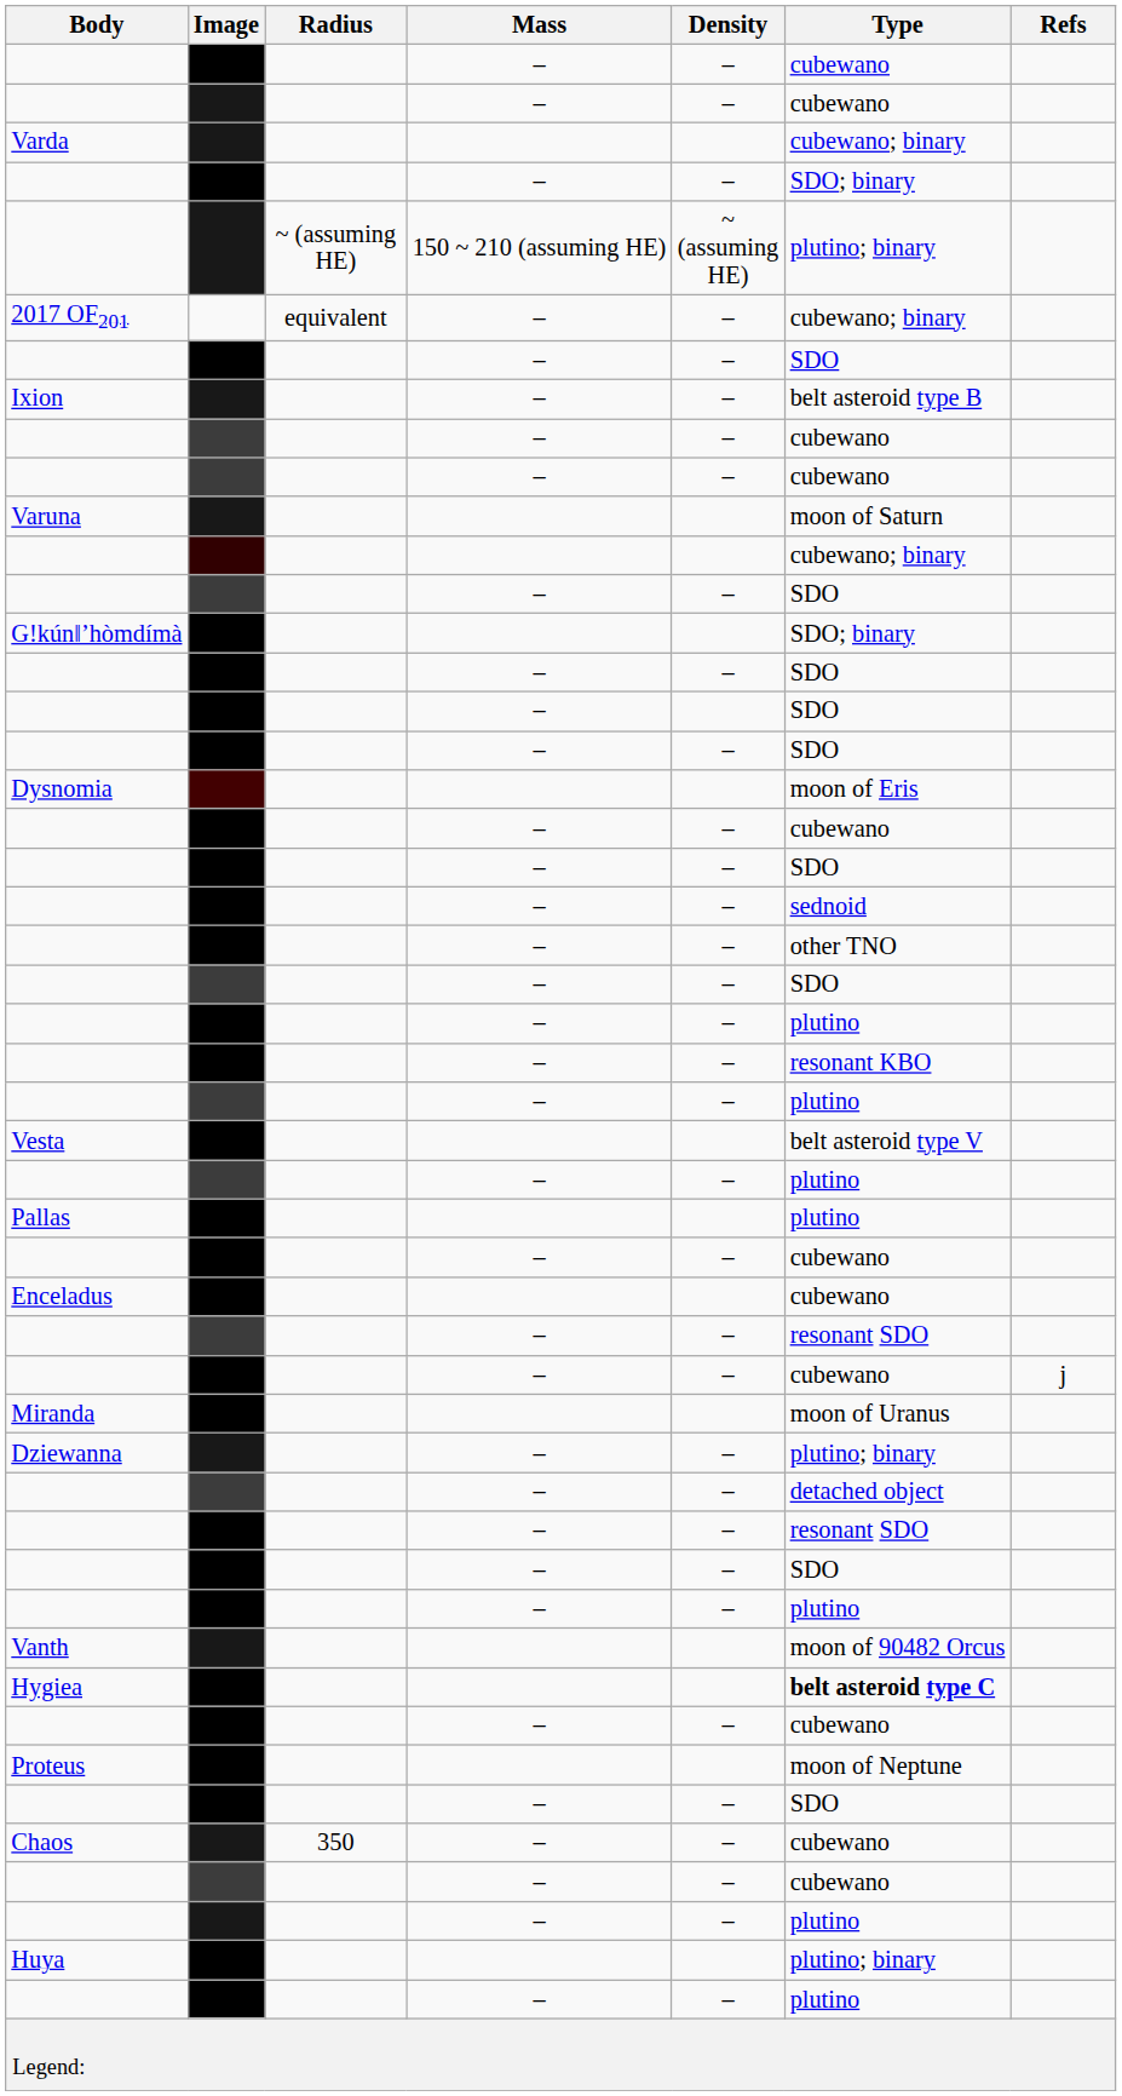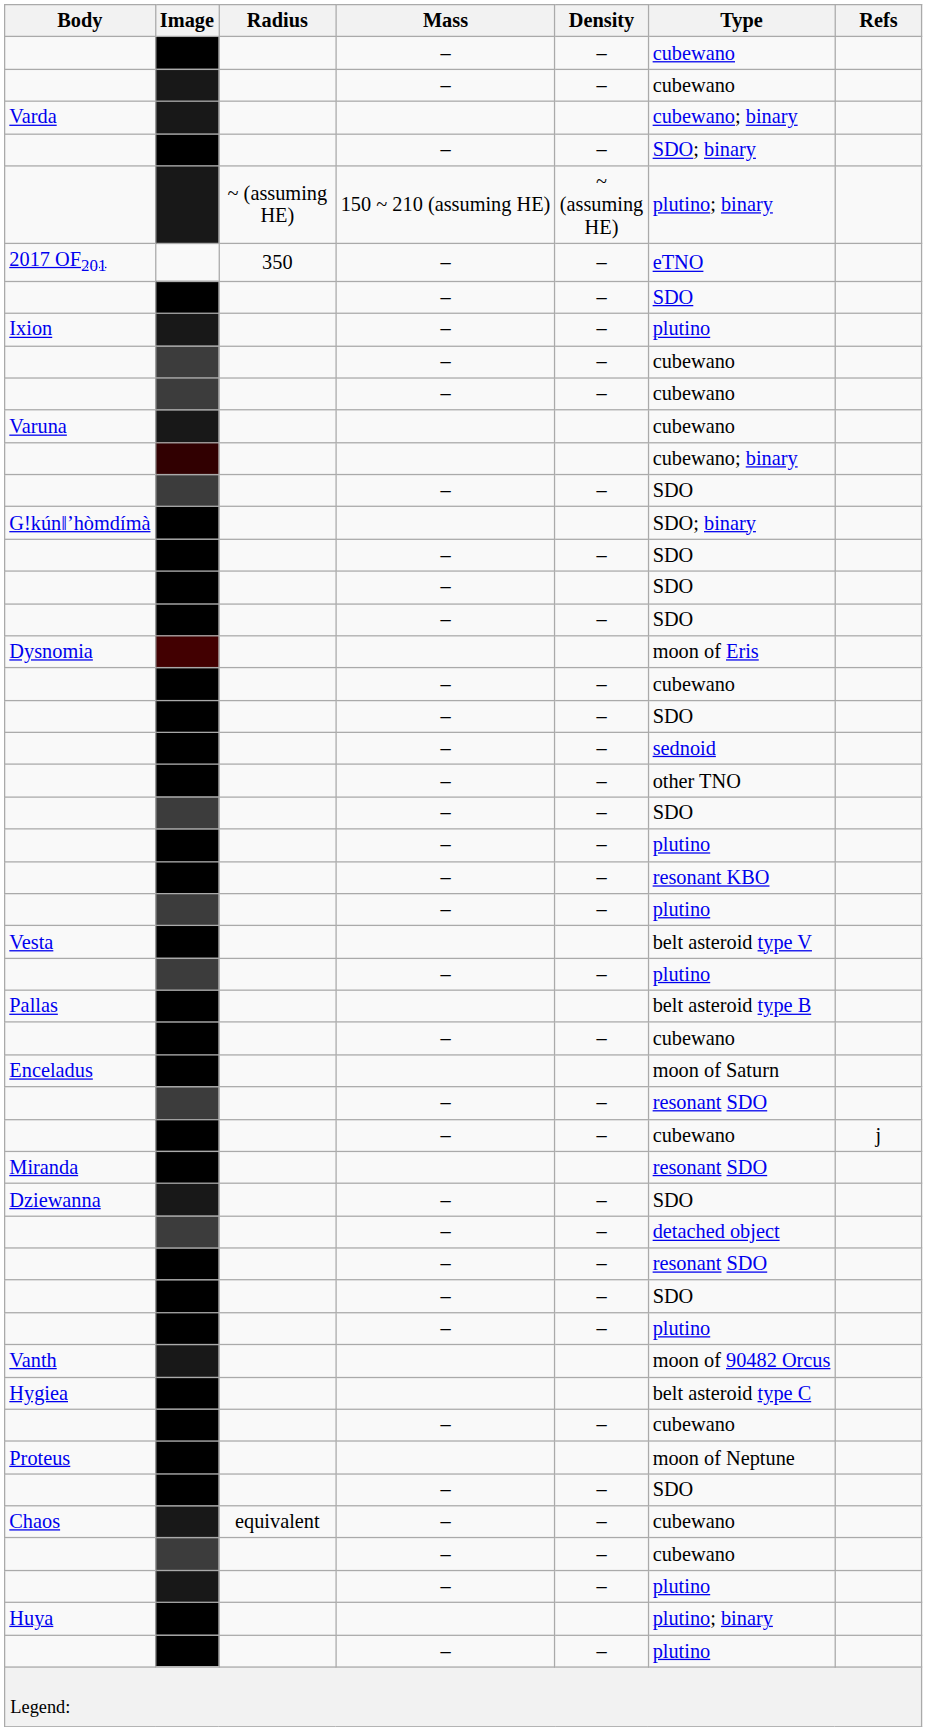2017 OF201 | Radius: equivalent -> 350
2017 OF201 | Type: cubewano; binary -> eTNO
Ixion | Type: belt asteroid type B -> plutino
Varuna | Type: moon of Saturn -> cubewano
Pallas | Type: plutino -> belt asteroid type B
Enceladus | Type: cubewano -> moon of Saturn
Miranda | Type: moon of Uranus -> resonant SDO
Dziewanna | Type: plutino; binary -> SDO
Hygiea | Type: bold -> normal
Chaos | Radius: 350 -> equivalent
